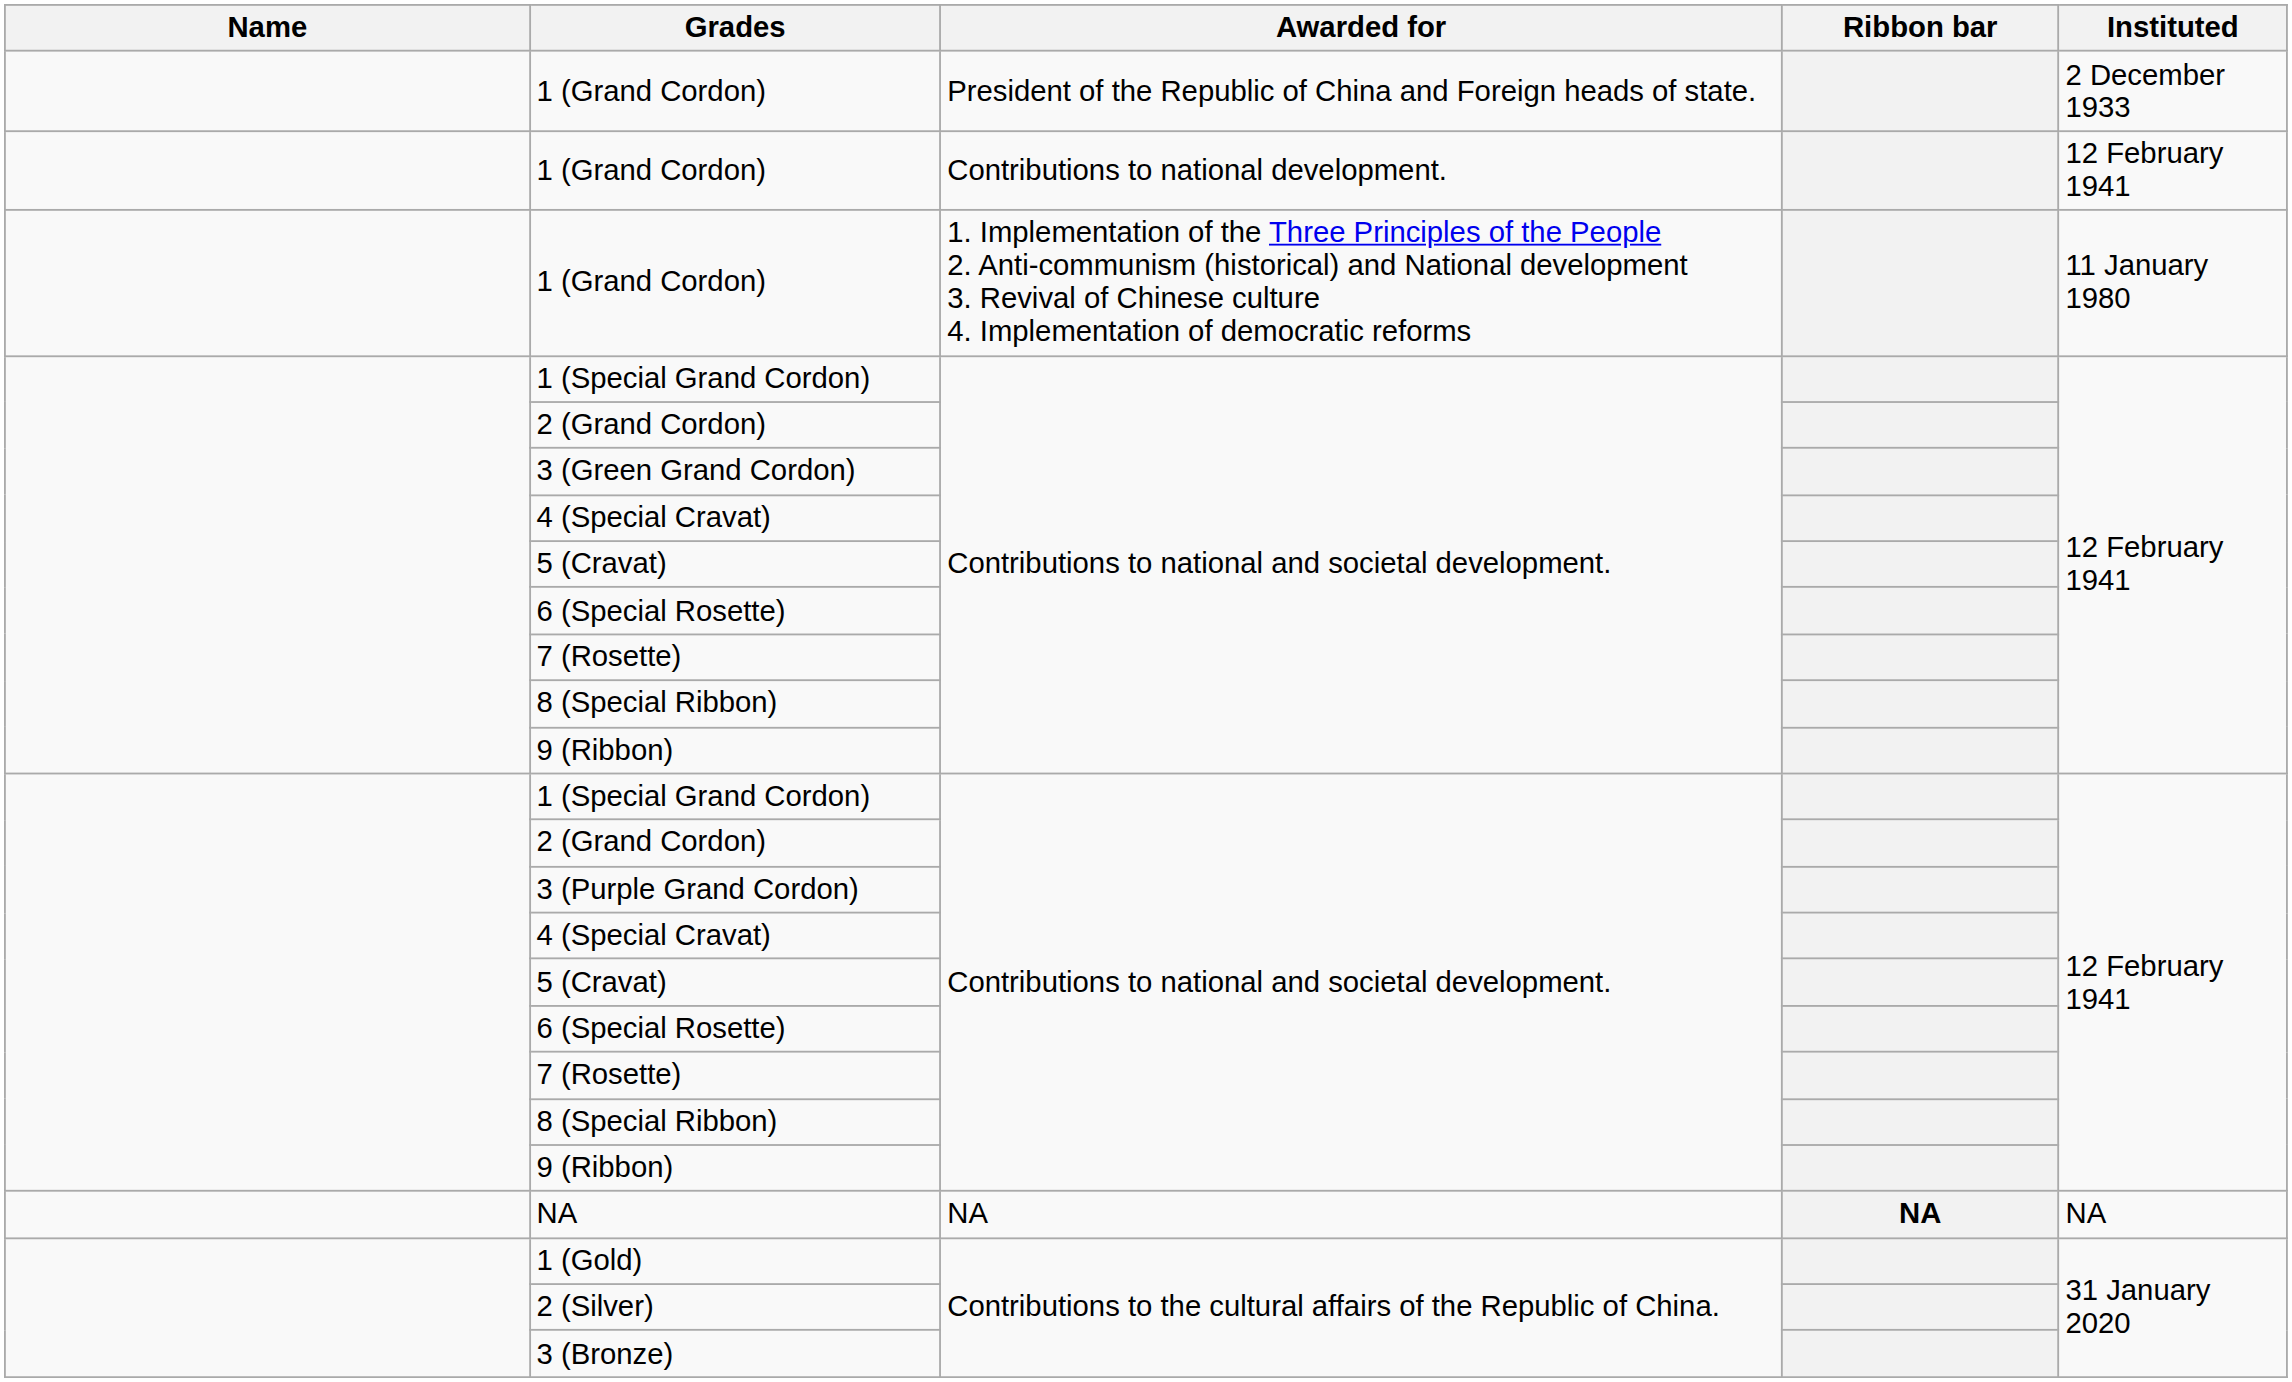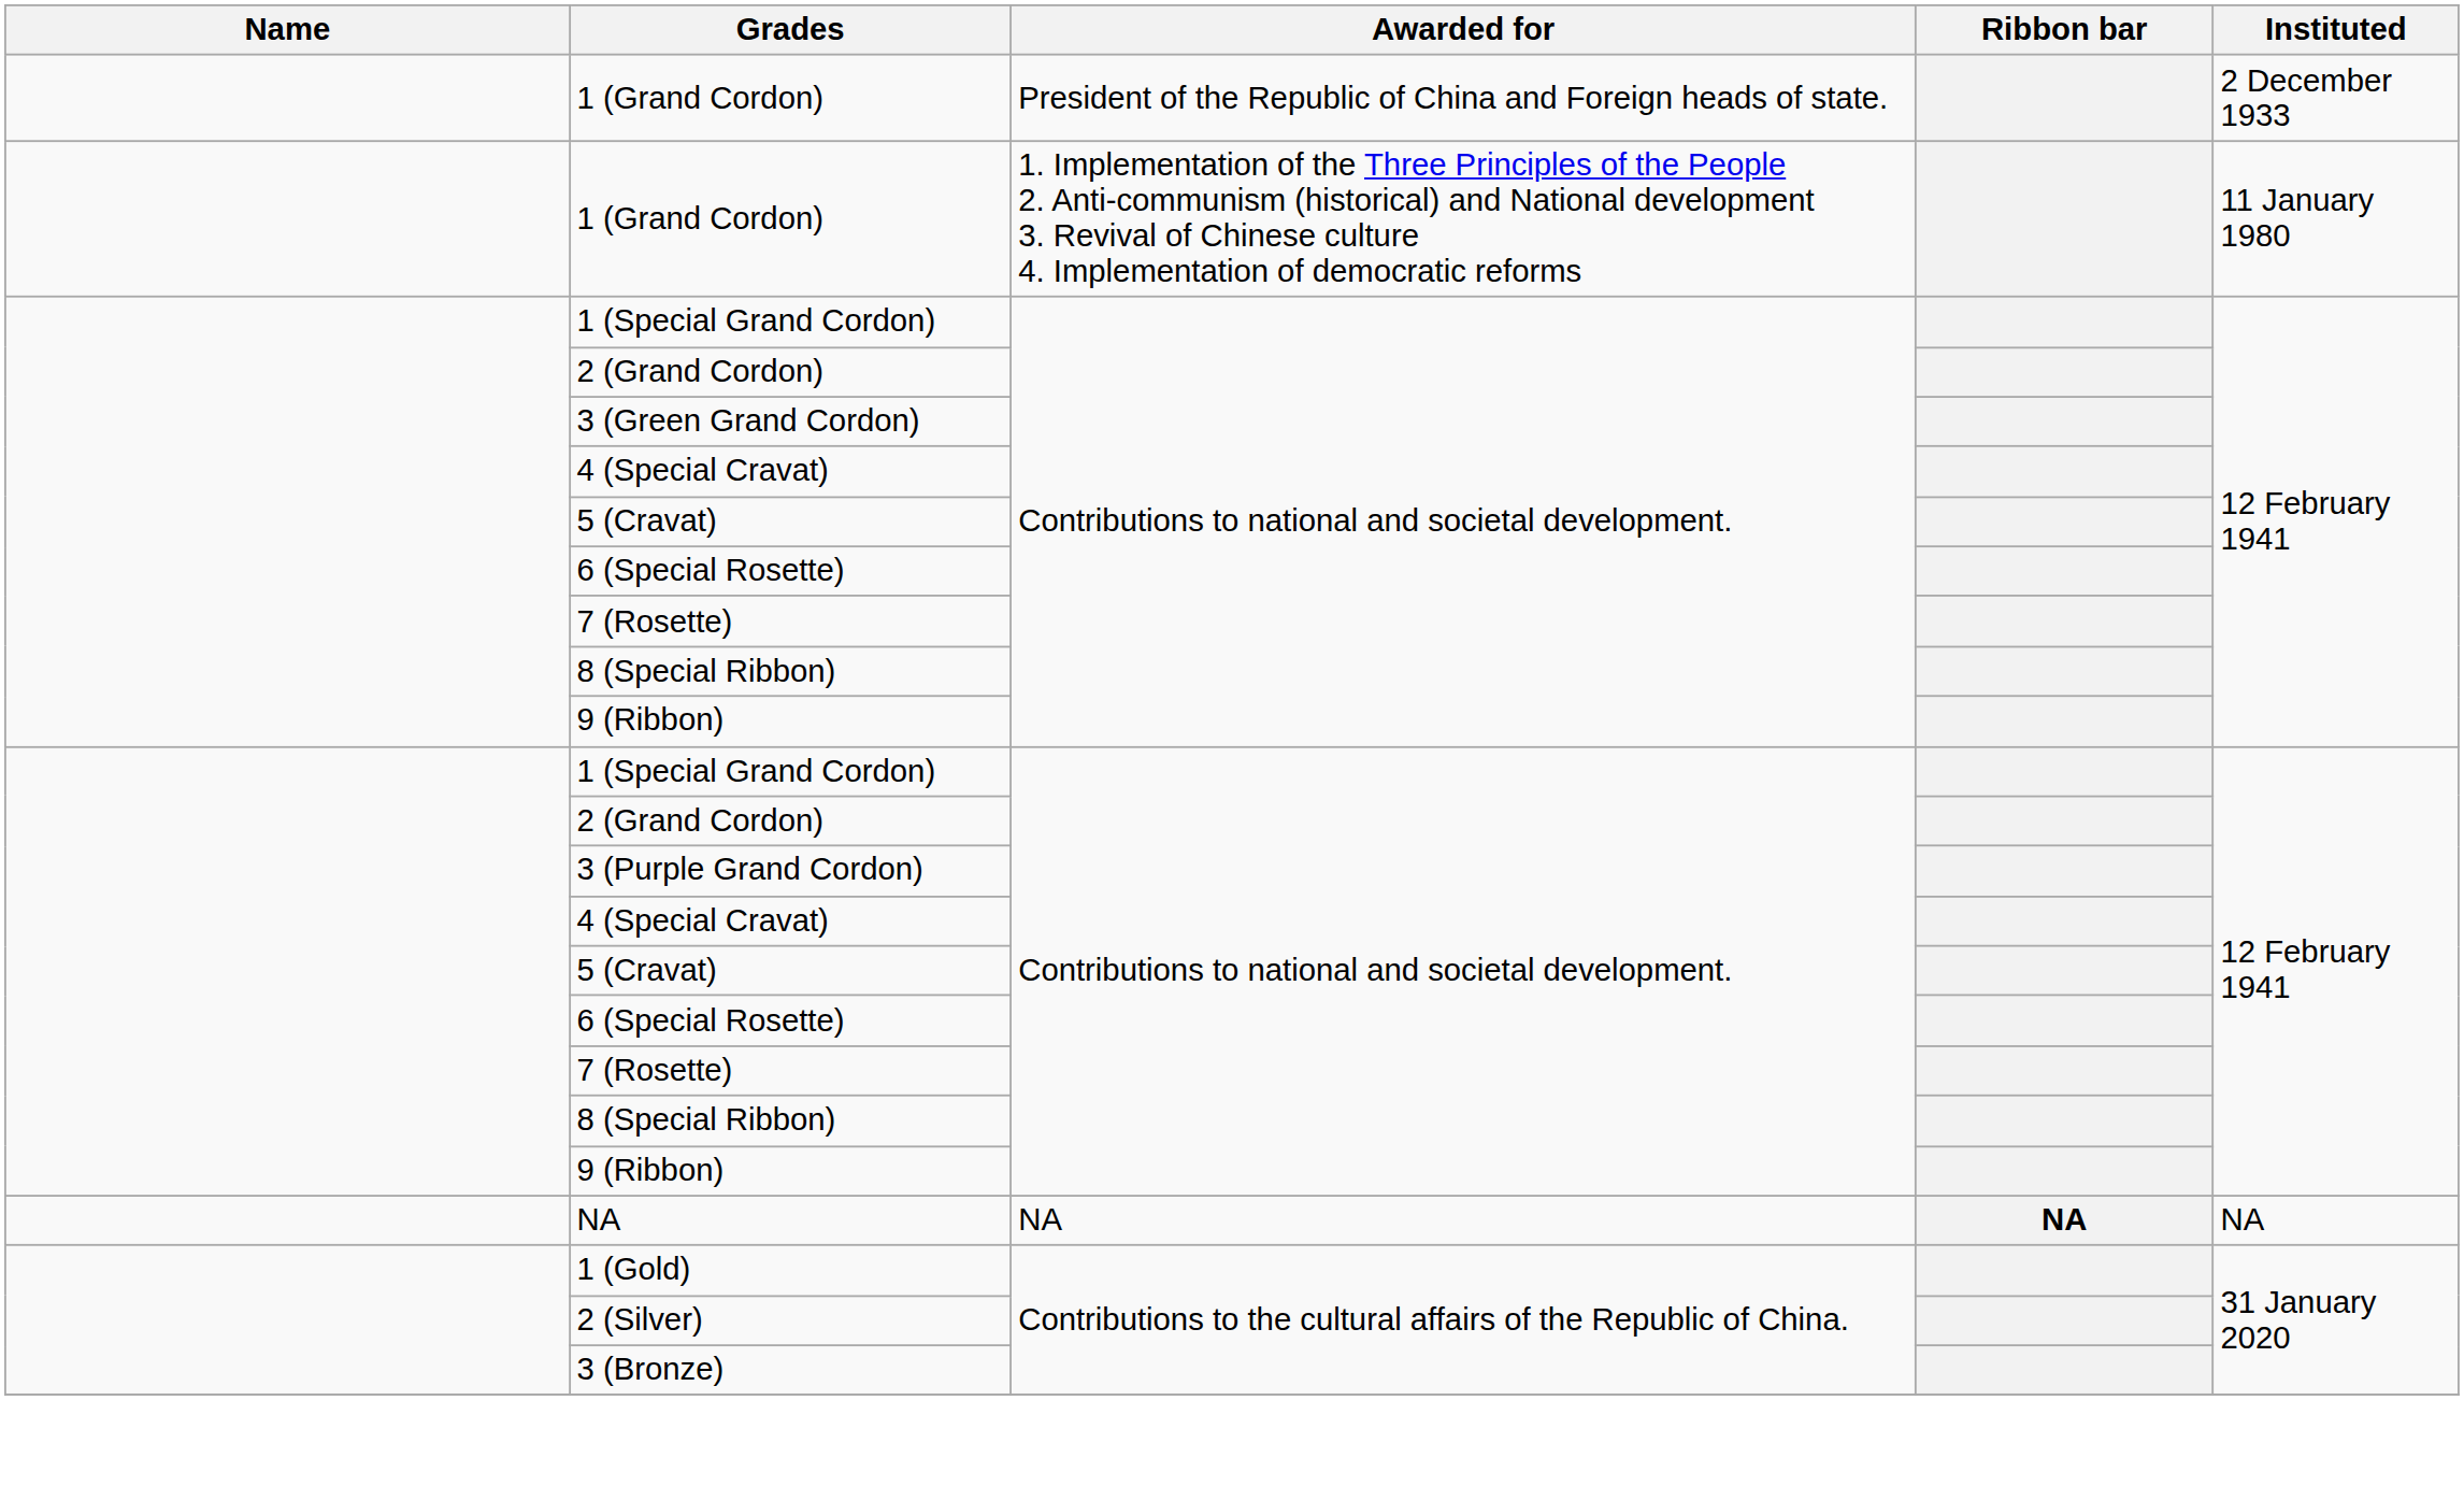- row: 1 (Grand Cordon) | Contributions to national development. | 12 February 1941
